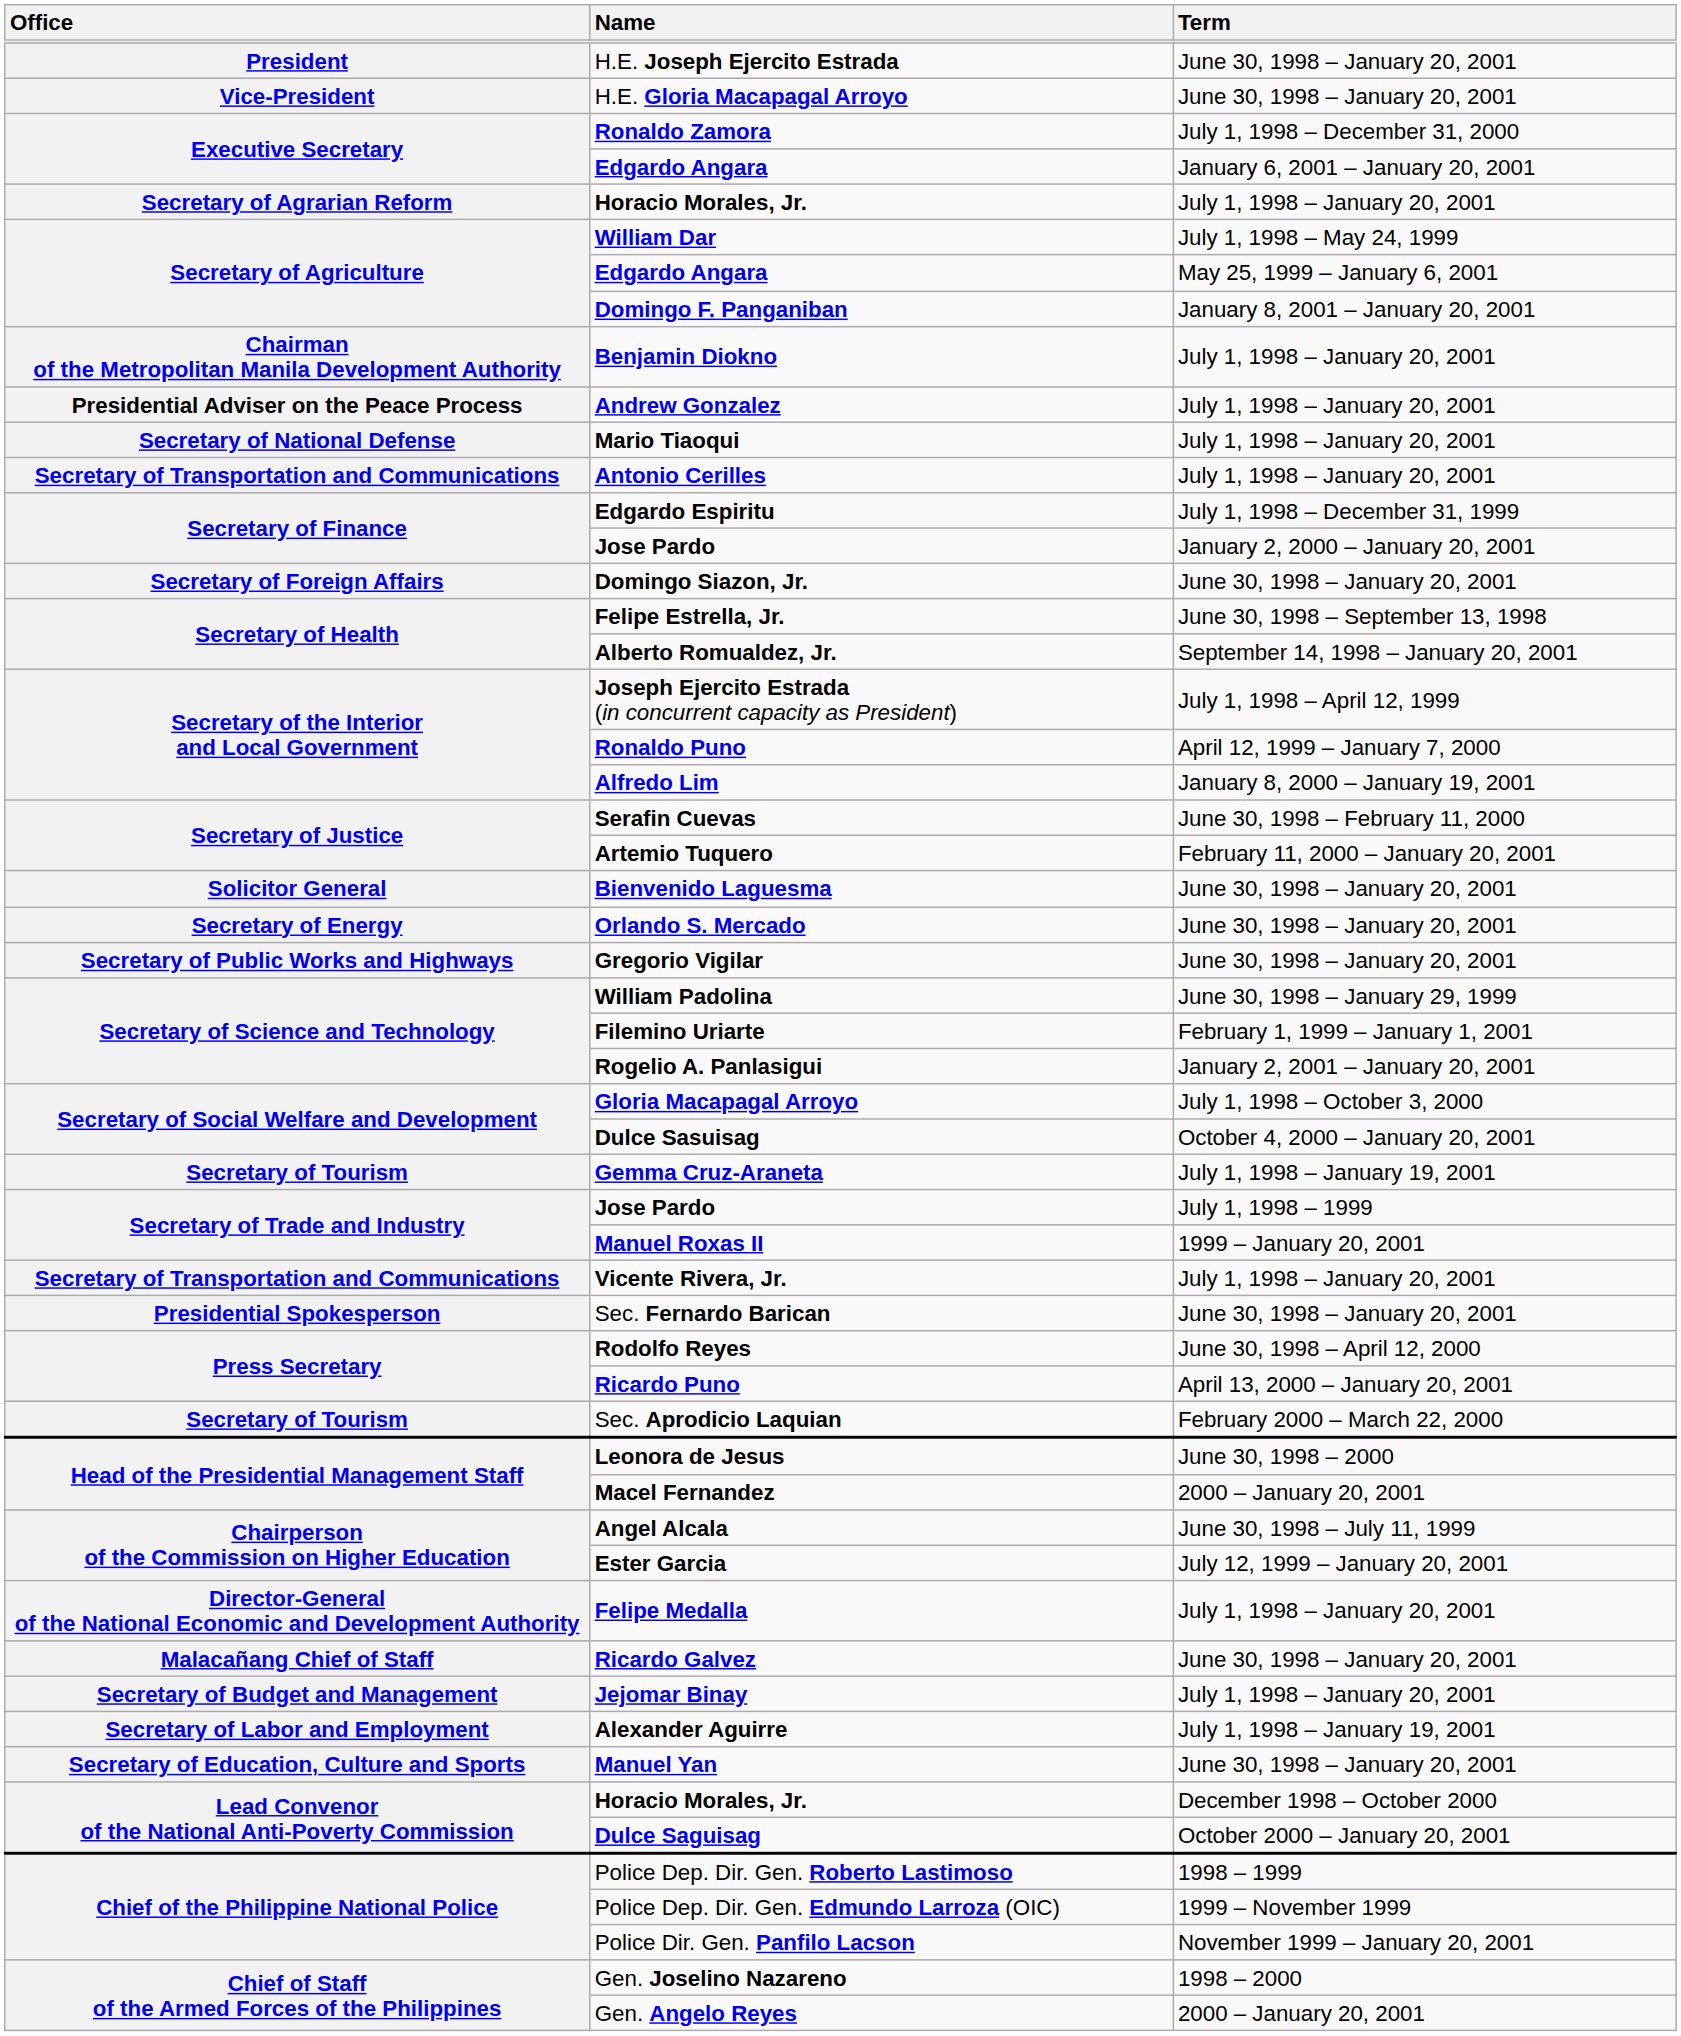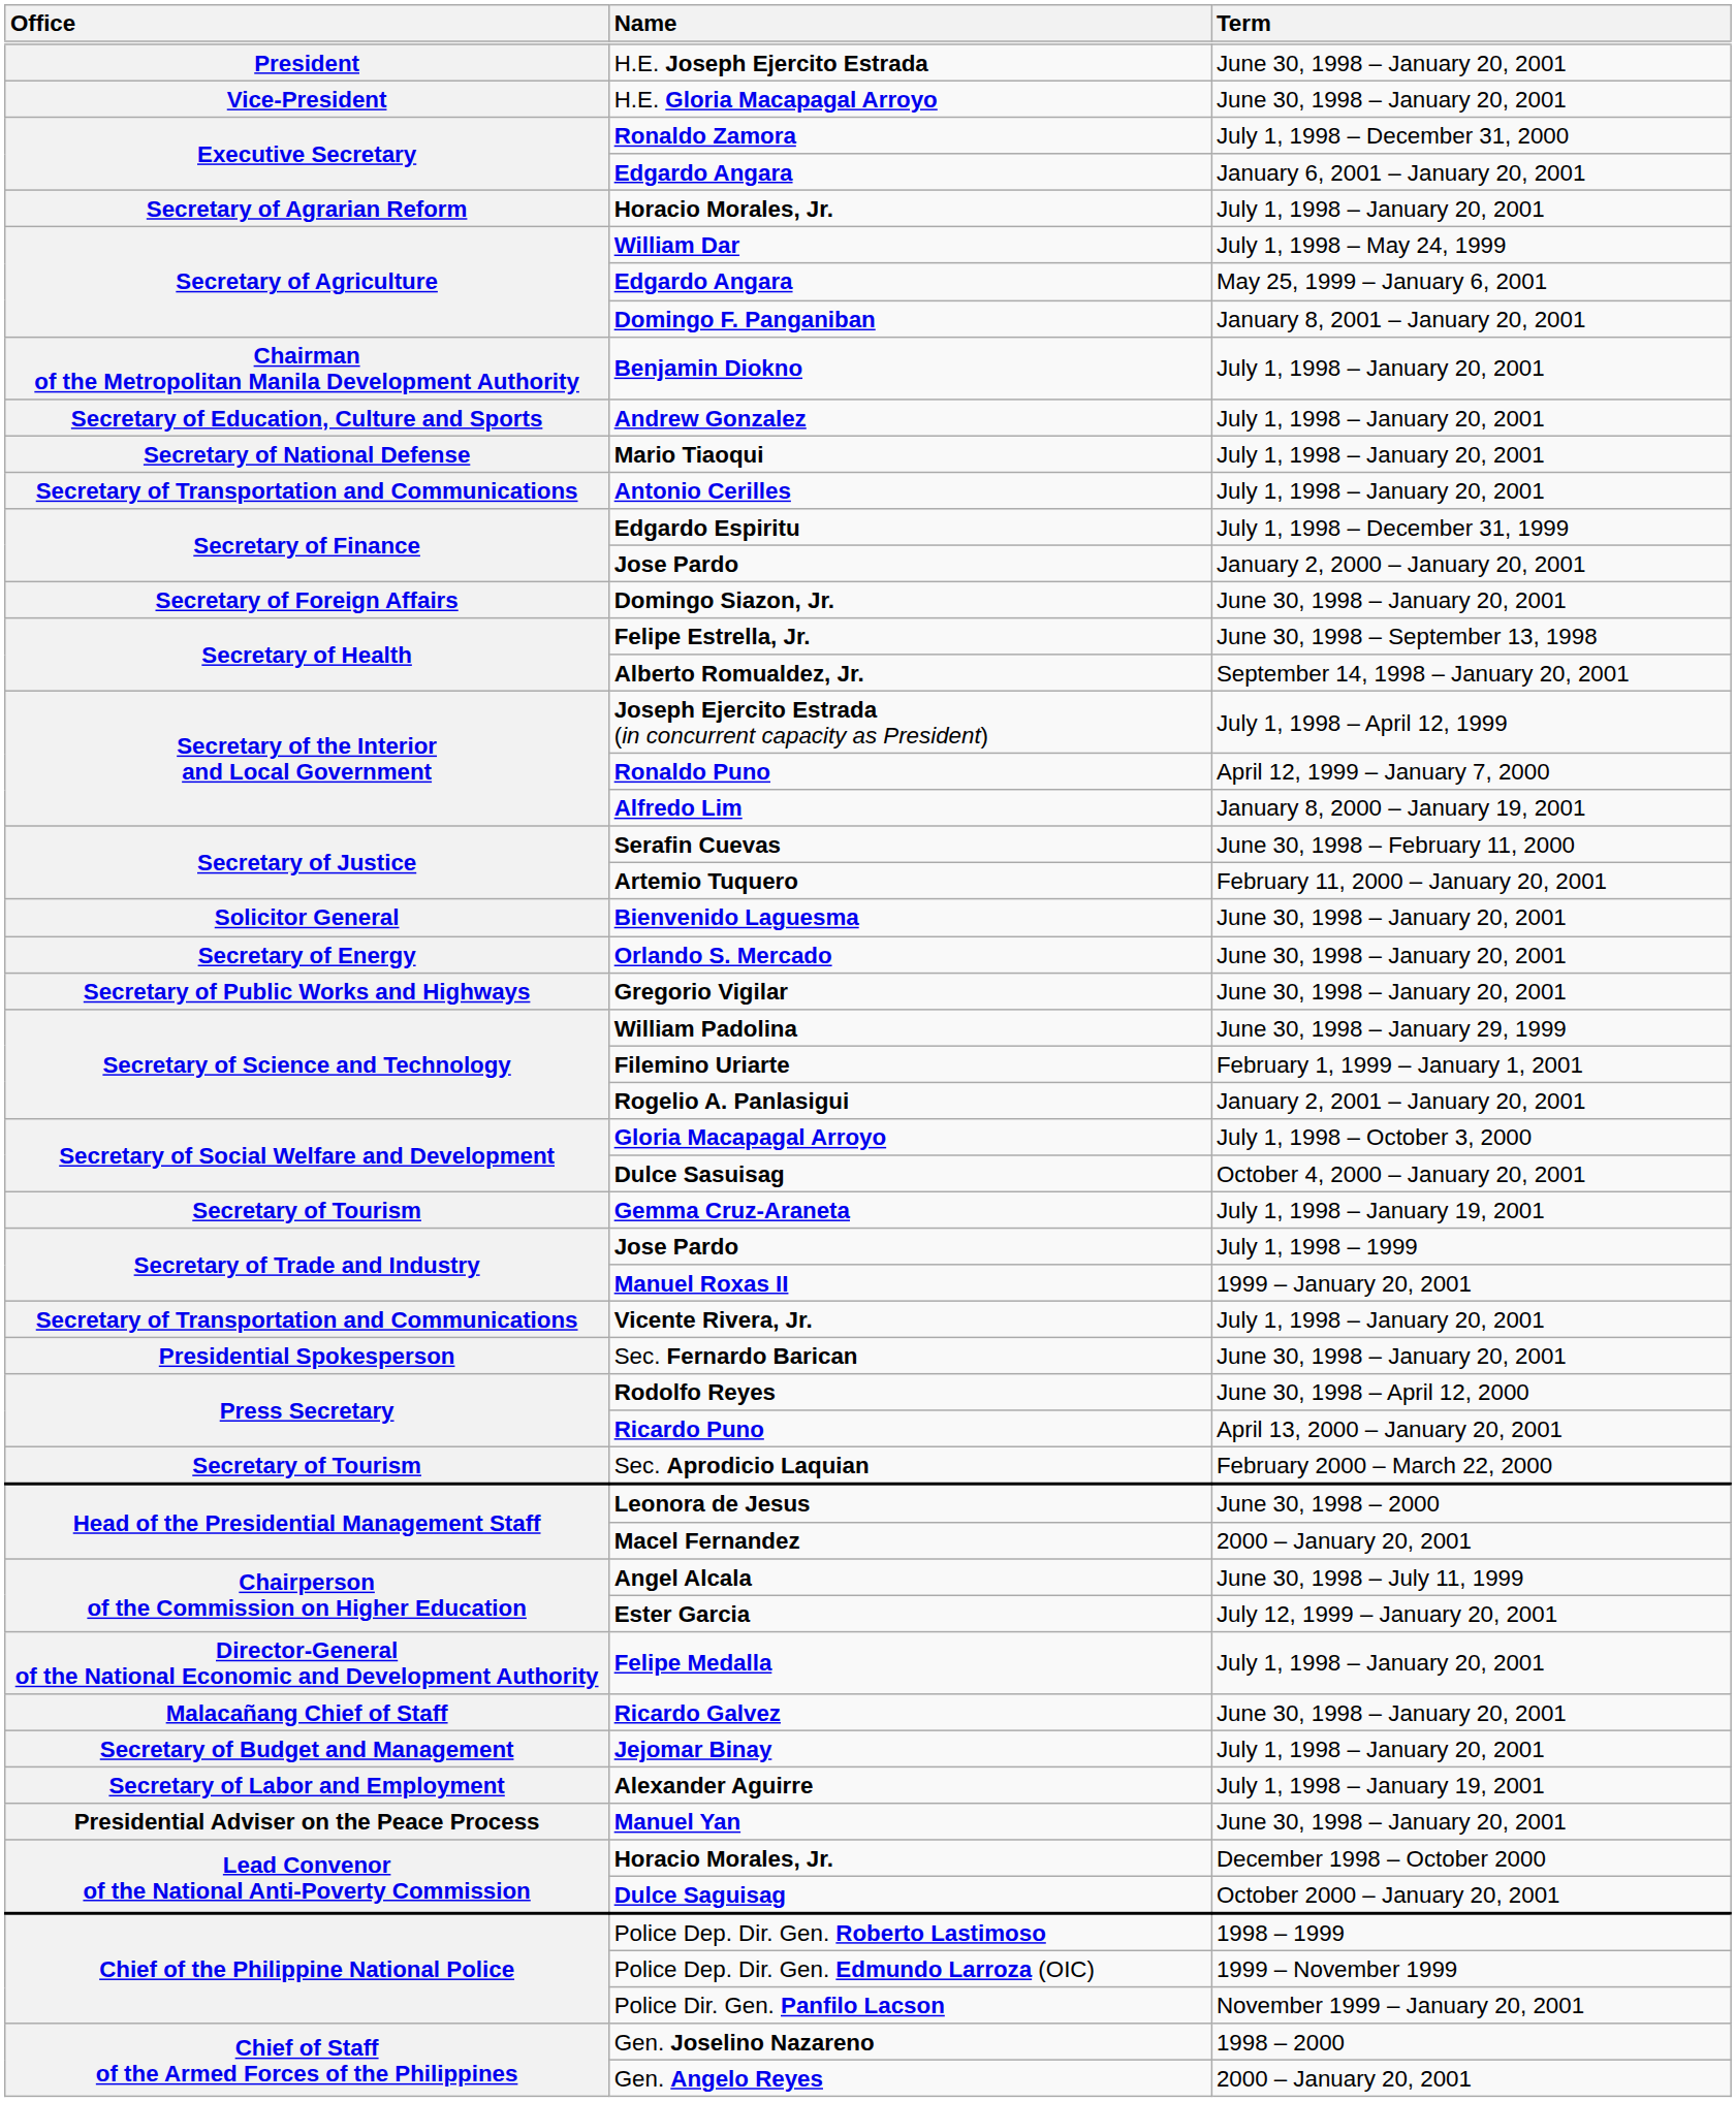Andrew Gonzalez | Office: Presidential Adviser on the Peace Process -> Secretary of Education, Culture and Sports
Manuel Yan | Office: Secretary of Education, Culture and Sports -> Presidential Adviser on the Peace Process
